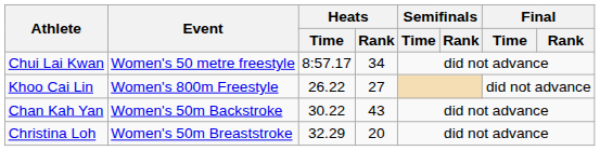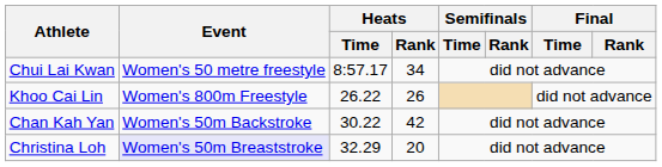Khoo Cai Lin | Heats / Rank: 27 -> 26
Chan Kah Yan | Heats / Rank: 43 -> 42
Christina Loh | Event: no background -> lavender background
